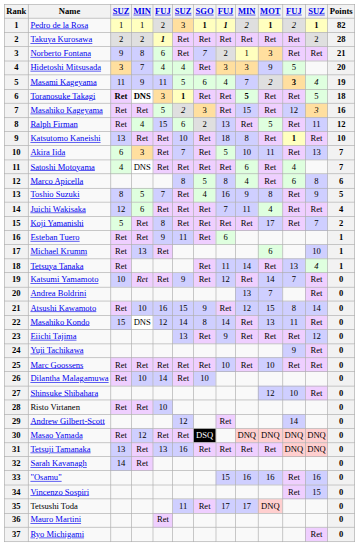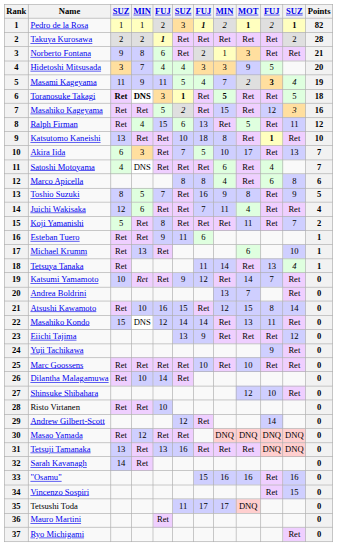- column: SGO | 1 | Ret | 7 | Ret | 6 | Ret | 3 | 2 | Ret | Ret | Ret | 5 | 4 | Ret | Ret | Ret | Ret | Ret | 9 | 8 | Ret | Ret | 10 | DSQ | Ret | Ret
Akira Iida | MOT: 11 -> 17
Koji Yamanishi | MOT: 17 -> 11
